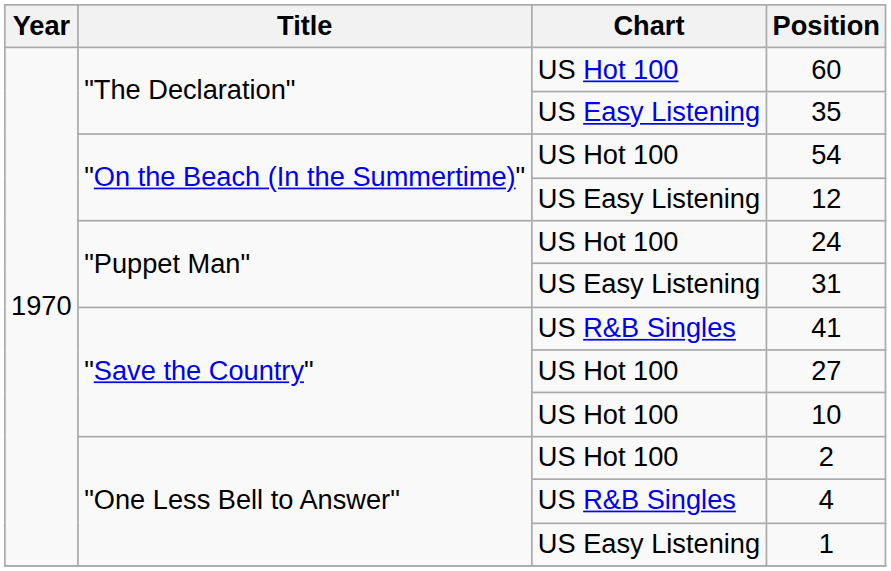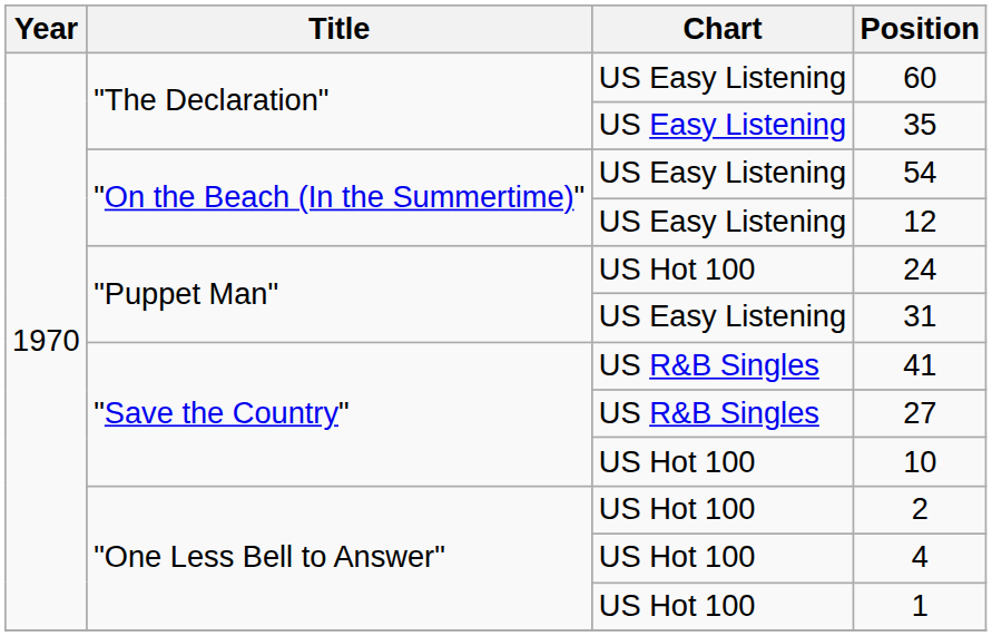60 | Chart: US Hot 100 -> US Easy Listening
54 | Chart: US Hot 100 -> US Easy Listening
27 | Chart: US Hot 100 -> US R&B Singles
4 | Chart: US R&B Singles -> US Hot 100
1 | Chart: US Easy Listening -> US Hot 100
